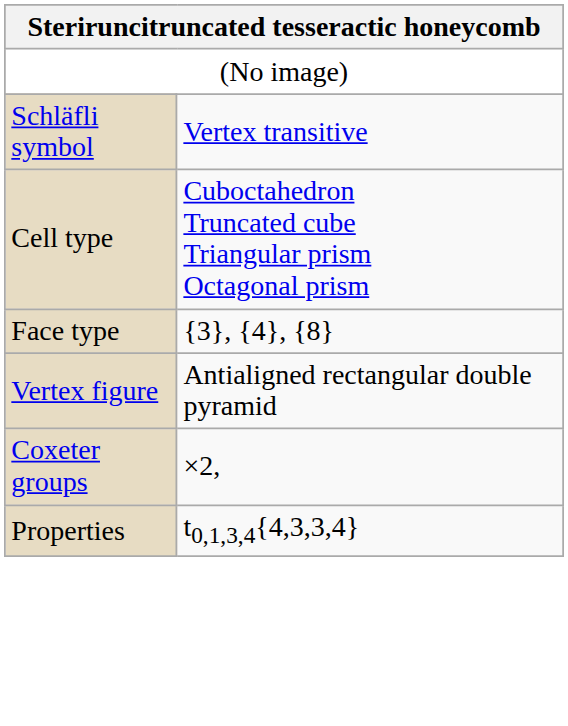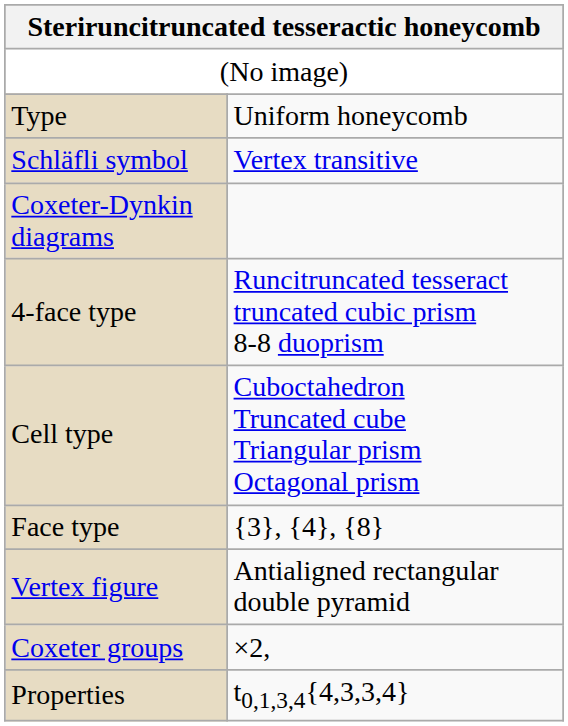+ row: Type | Uniform honeycomb
+ row: Coxeter-Dynkin diagrams
+ row: 4-face type | Runcitruncated tesseract truncated cubic prism 8-8 duoprism
